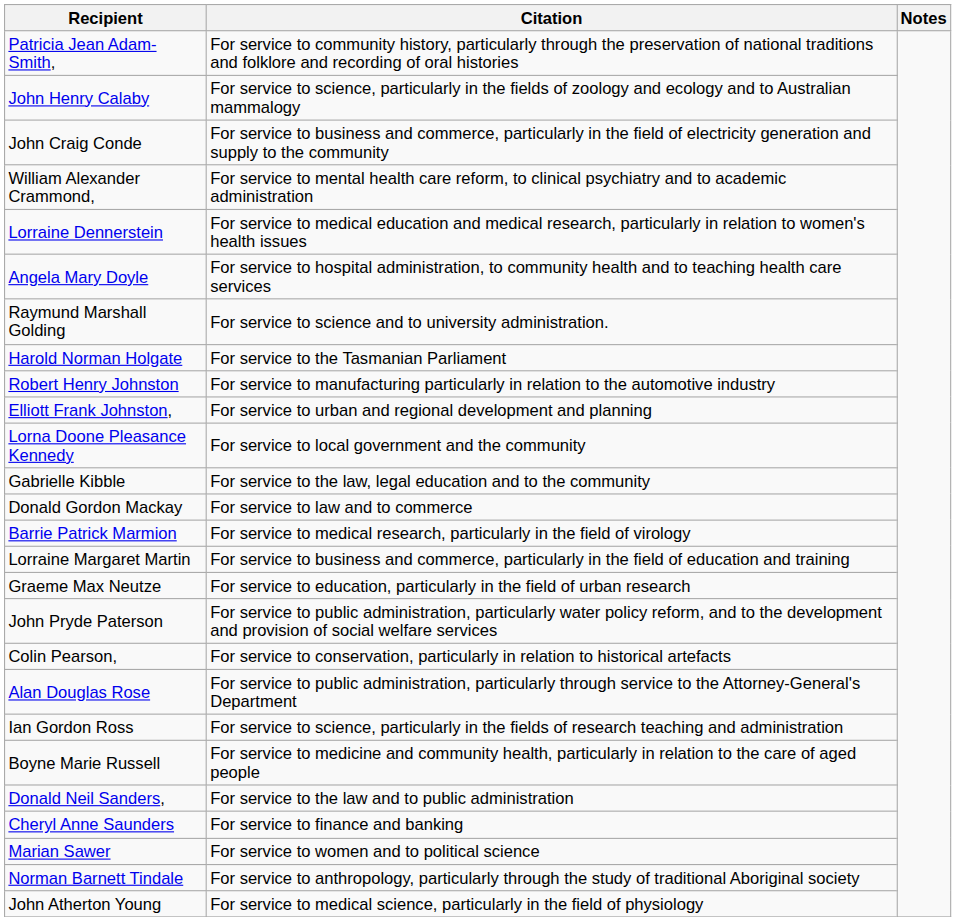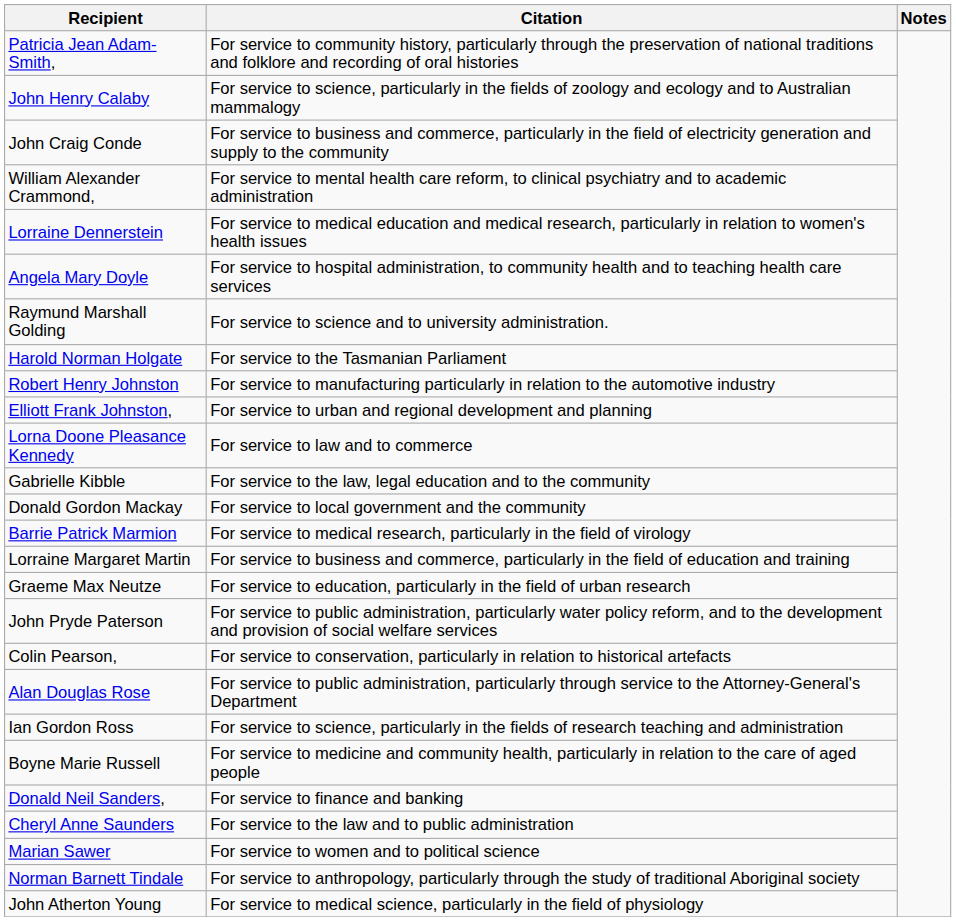Lorna Doone Pleasance Kennedy | Citation: For service to local government and the community -> For service to law and to commerce
Donald Gordon Mackay | Citation: For service to law and to commerce -> For service to local government and the community
Donald Neil Sanders, | Citation: For service to the law and to public administration -> For service to finance and banking
Cheryl Anne Saunders | Citation: For service to finance and banking -> For service to the law and to public administration
